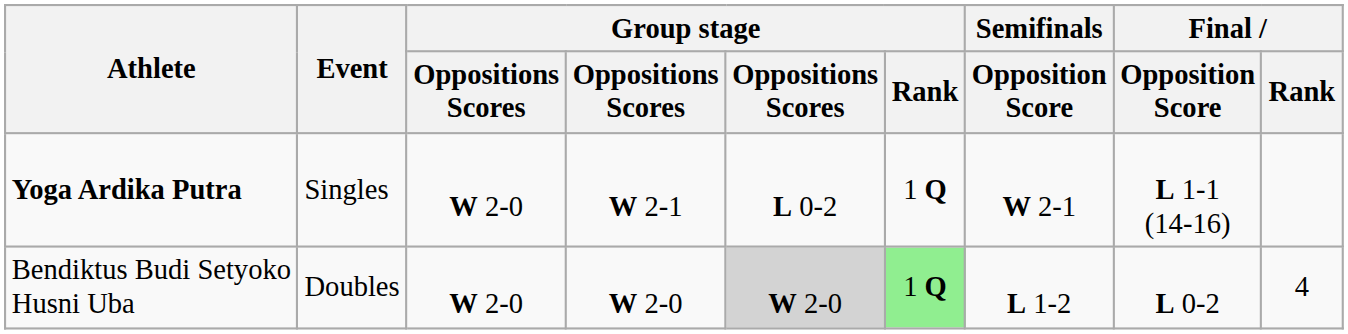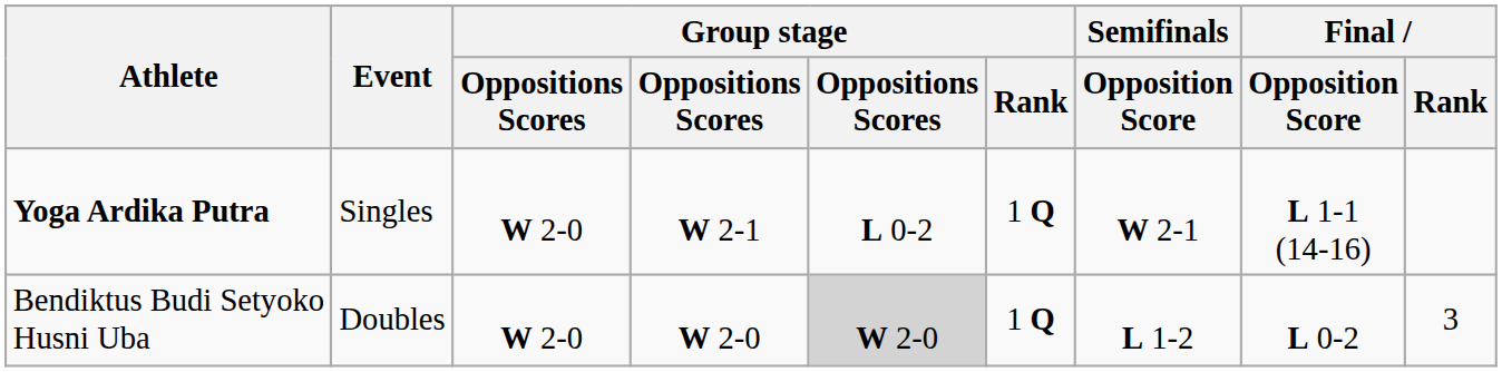Bendiktus Budi Setyoko Husni Uba | Group stage / Rank: lightgreen background -> no background
Bendiktus Budi Setyoko Husni Uba | Final / Rank: 4 -> 3
